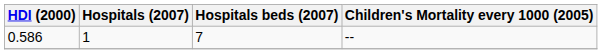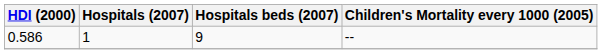0.586 | Hospitals beds (2007): 7 -> 9
